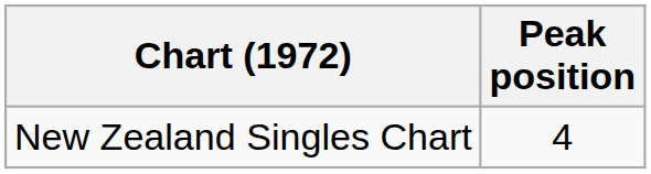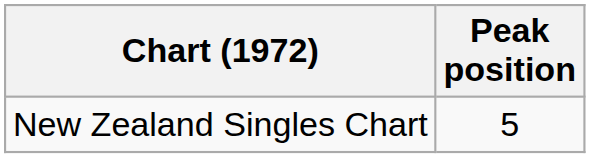New Zealand Singles Chart | Peak position: 4 -> 5
